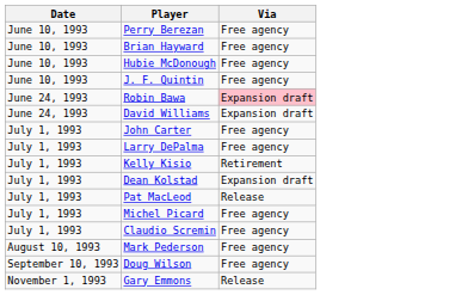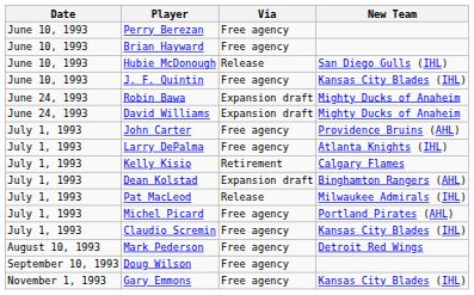+ column: New Team | San Diego Gulls (IHL) | Kansas City Blades (IHL) | Mighty Ducks of Anaheim | Mighty Ducks of Anaheim | Providence Bruins (AHL) | Atlanta Knights (IHL) | Calgary Flames | Binghamton Rangers (AHL) | Milwaukee Admirals (IHL) | Portland Pirates (AHL) | Kansas City Blades (IHL) | Detroit Red Wings | Kansas City Blades (IHL)
Hubie McDonough | Via: Free agency -> Release
Robin Bawa | Via: pink background -> no background
Gary Emmons | Via: Release -> Free agency
